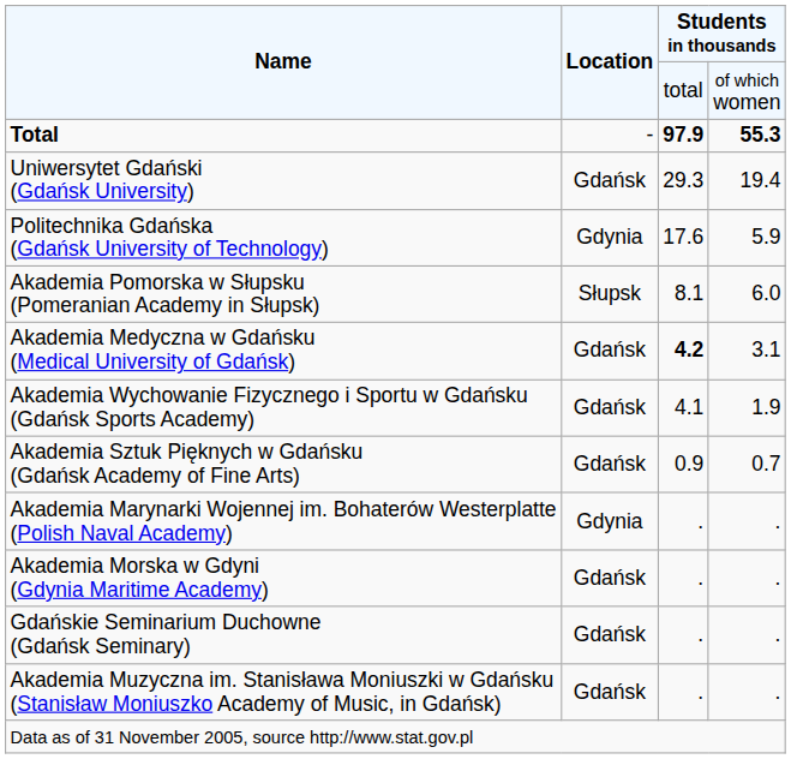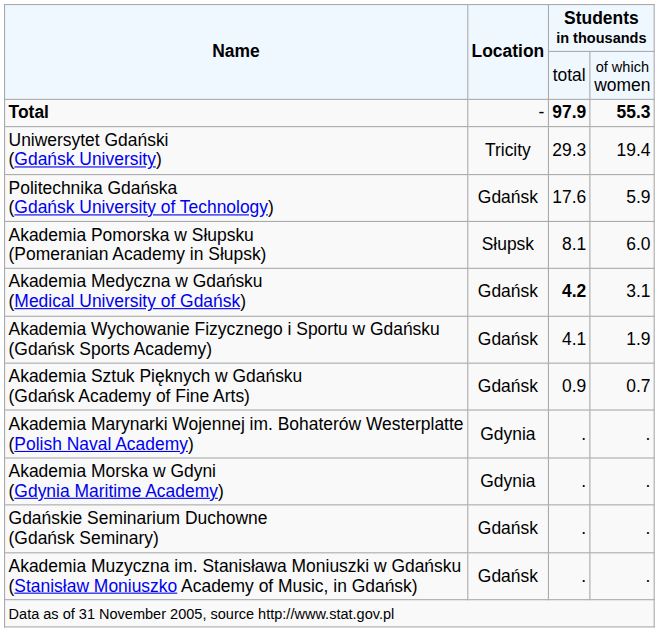Uniwersytet Gdański (Gdańsk University) | Location: Gdańsk -> Tricity
Politechnika Gdańska (Gdańsk University of Technology) | Location: Gdynia -> Gdańsk
Akademia Morska w Gdyni (Gdynia Maritime Academy) | Location: Gdańsk -> Gdynia
